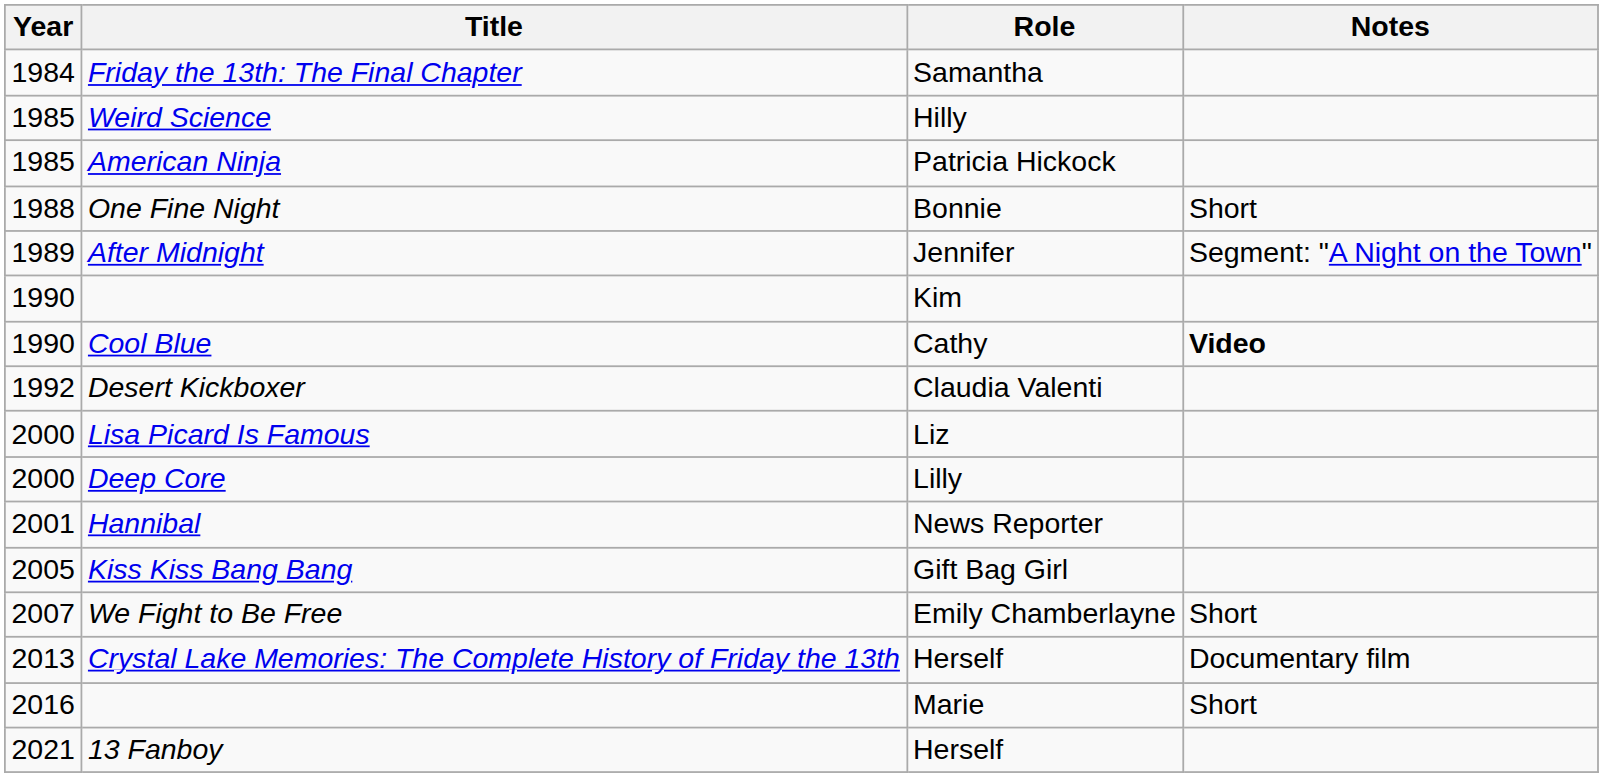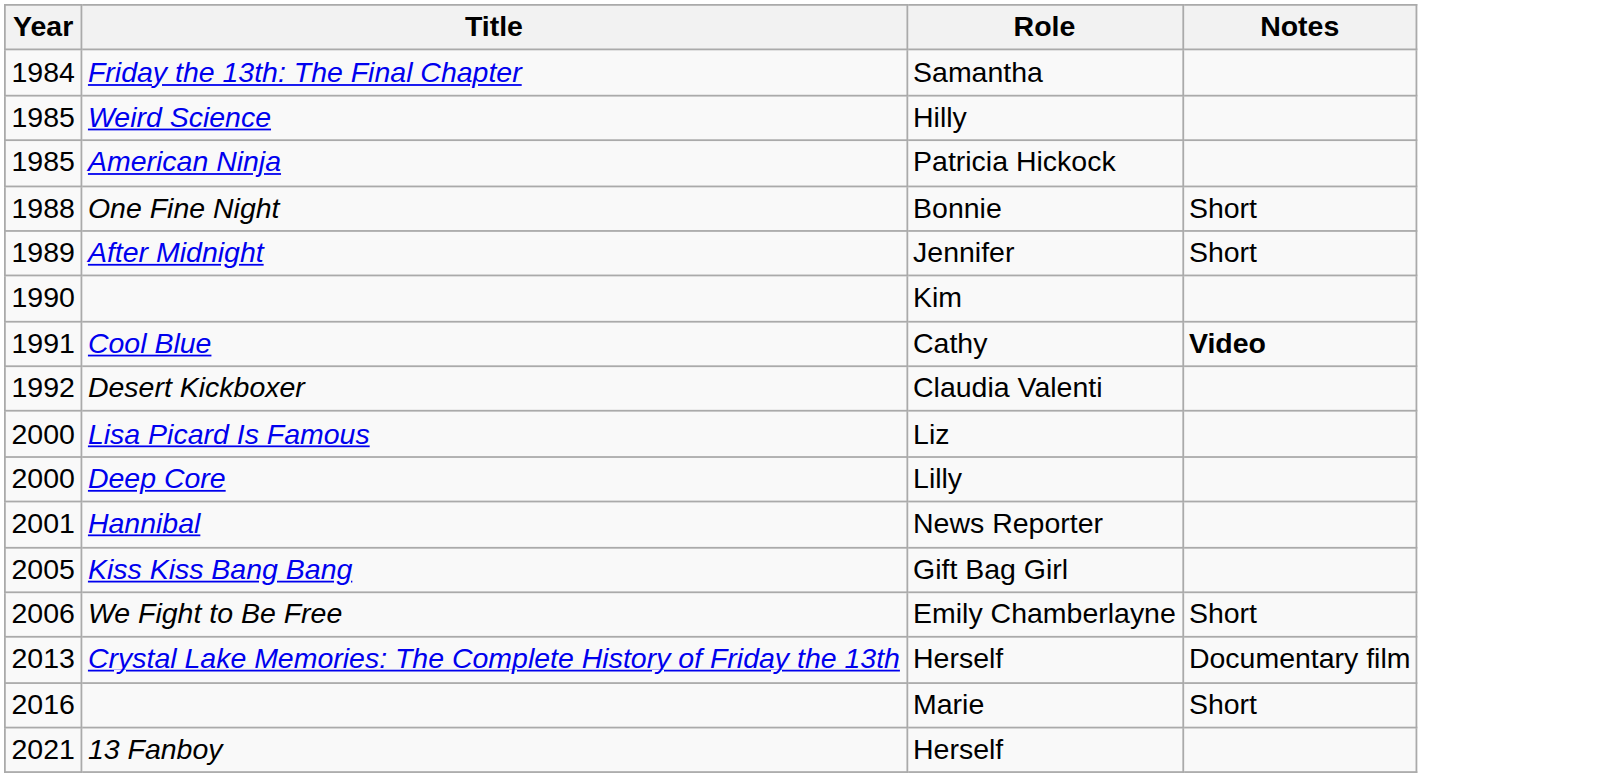After Midnight | Notes: Segment: "A Night on the Town" -> Short
Cool Blue | Year: 1990 -> 1991
We Fight to Be Free | Year: 2007 -> 2006
